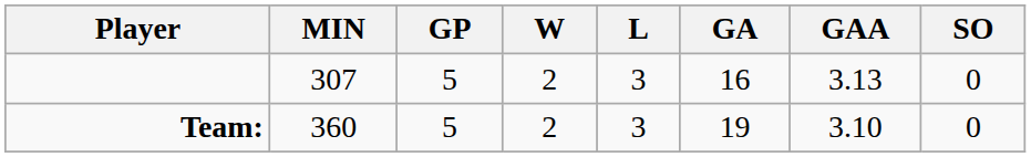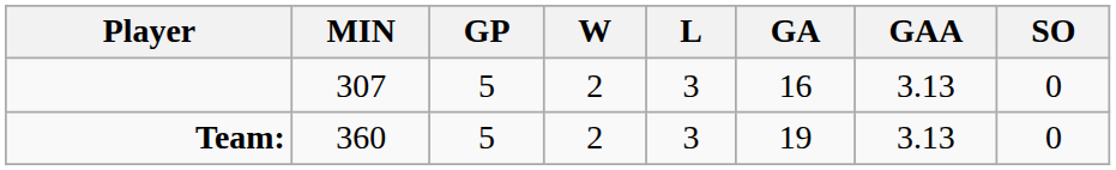Team: | GAA: 3.10 -> 3.13
